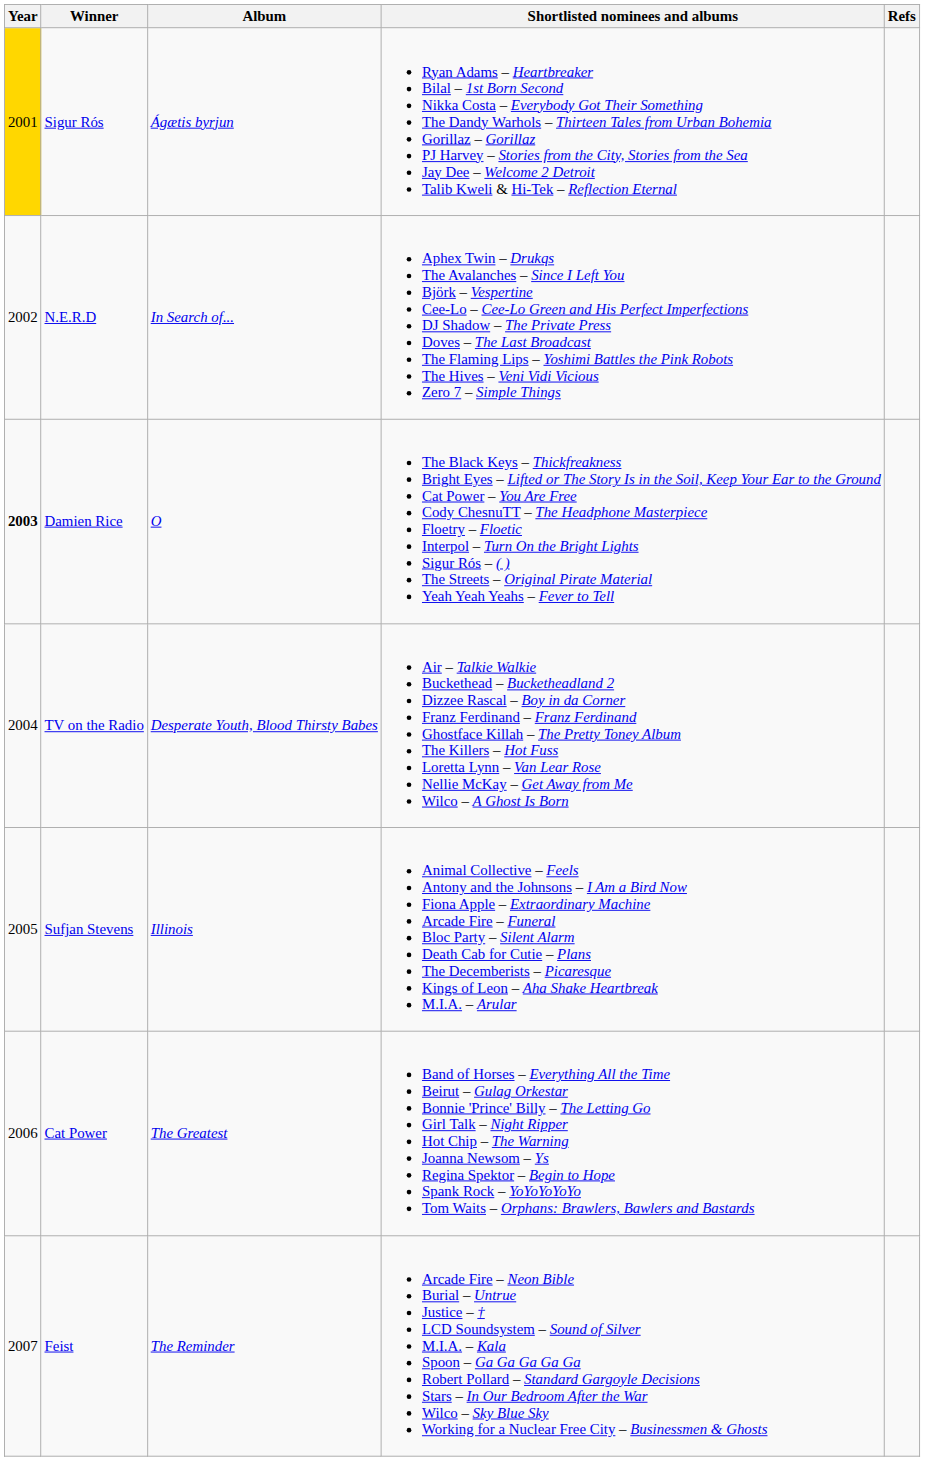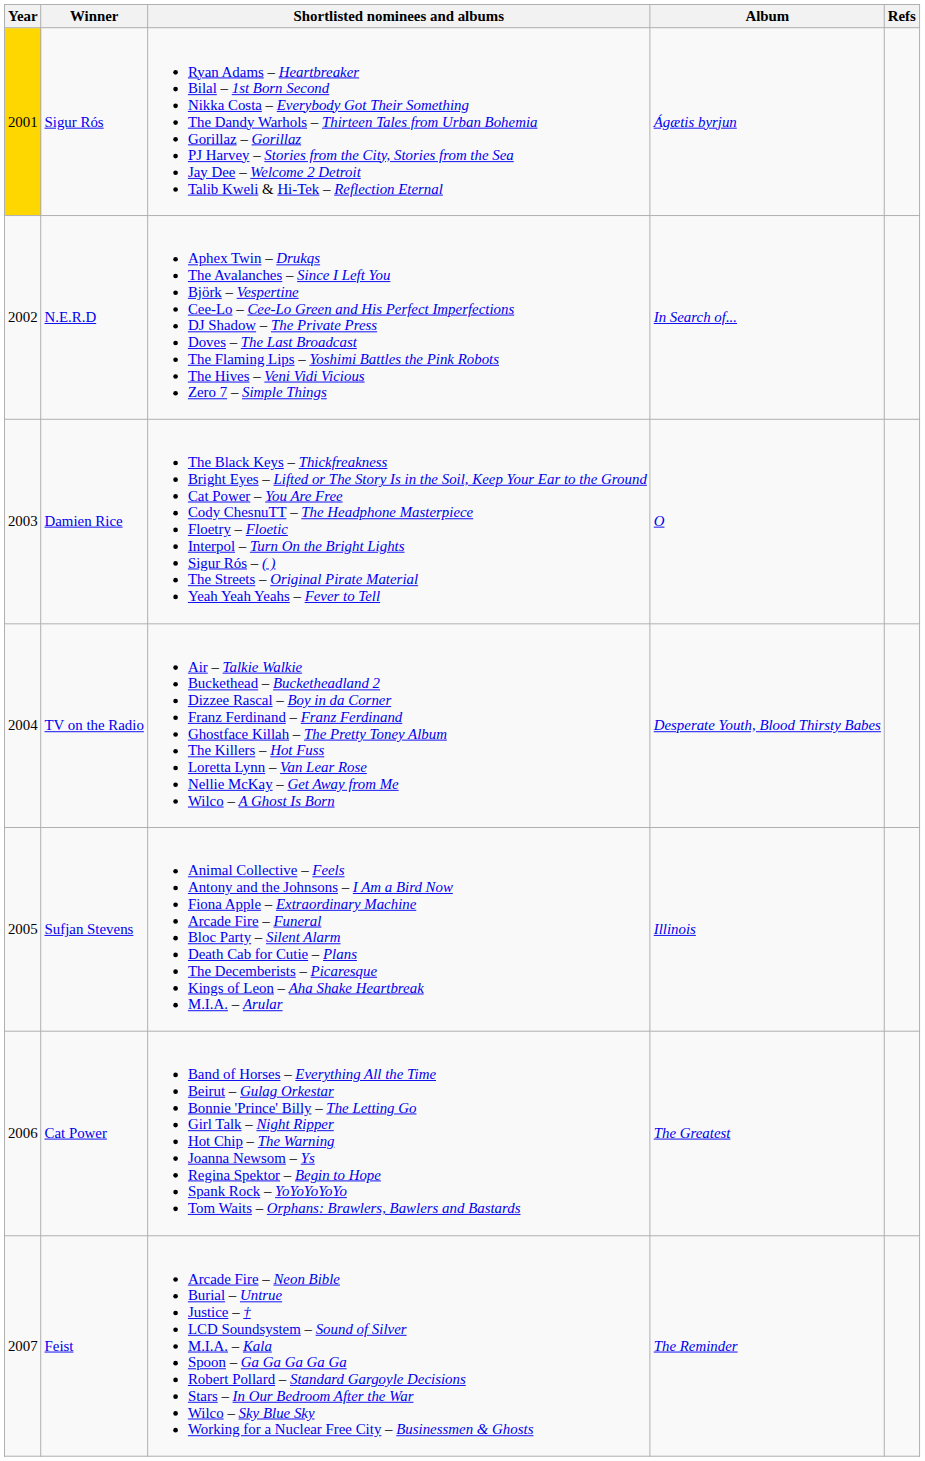columns swapped: Album <-> Shortlisted nominees and albums
Damien Rice | Year: bold -> normal
